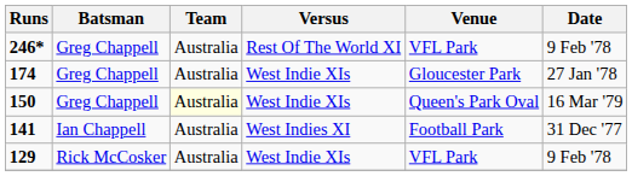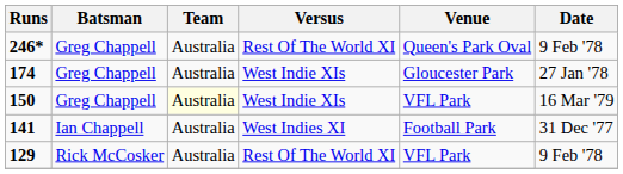246* | Venue: VFL Park -> Queen's Park Oval
150 | Venue: Queen's Park Oval -> VFL Park
129 | Versus: West Indie XIs -> Rest Of The World XI
